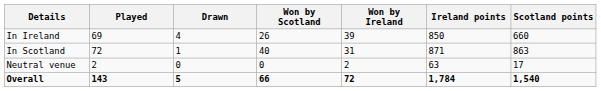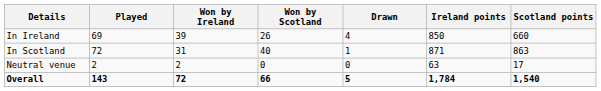columns swapped: Won by Ireland <-> Drawn
